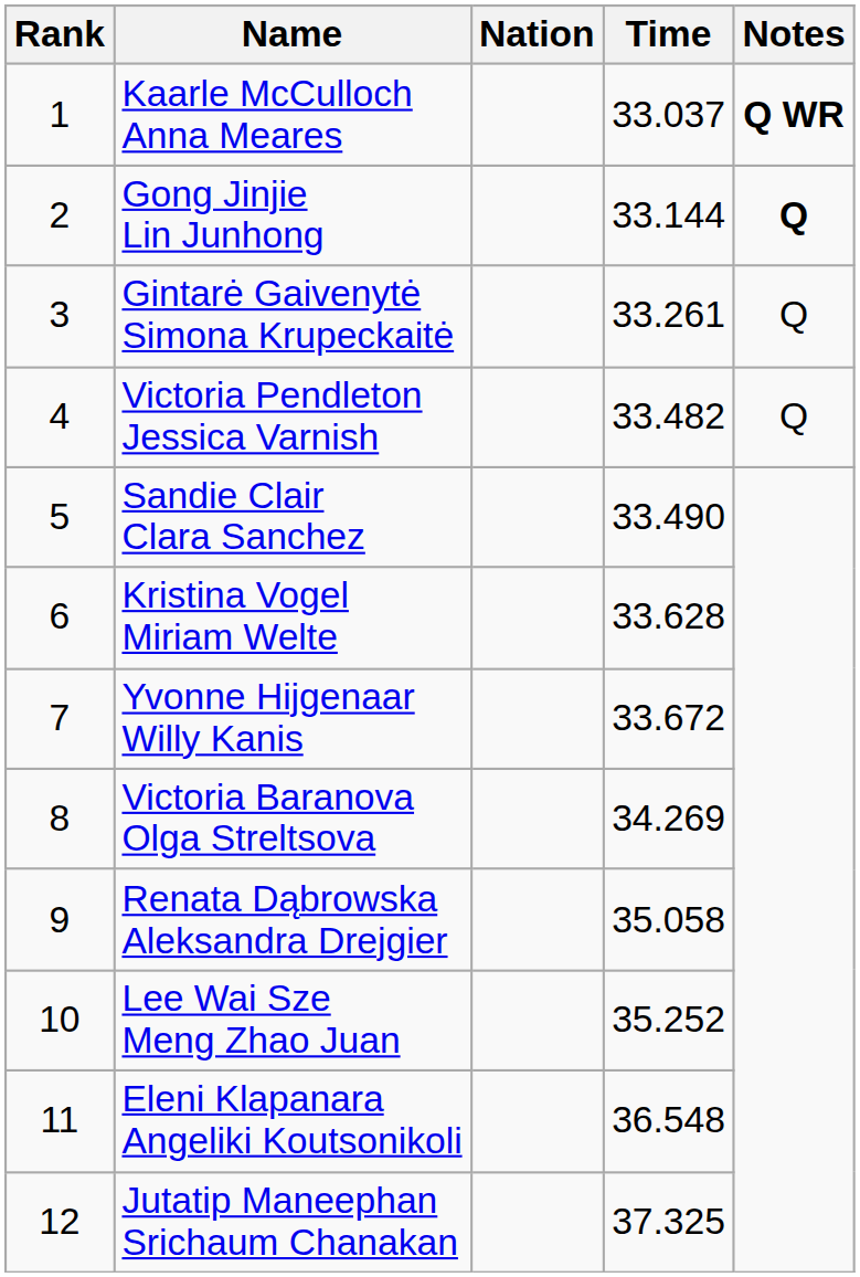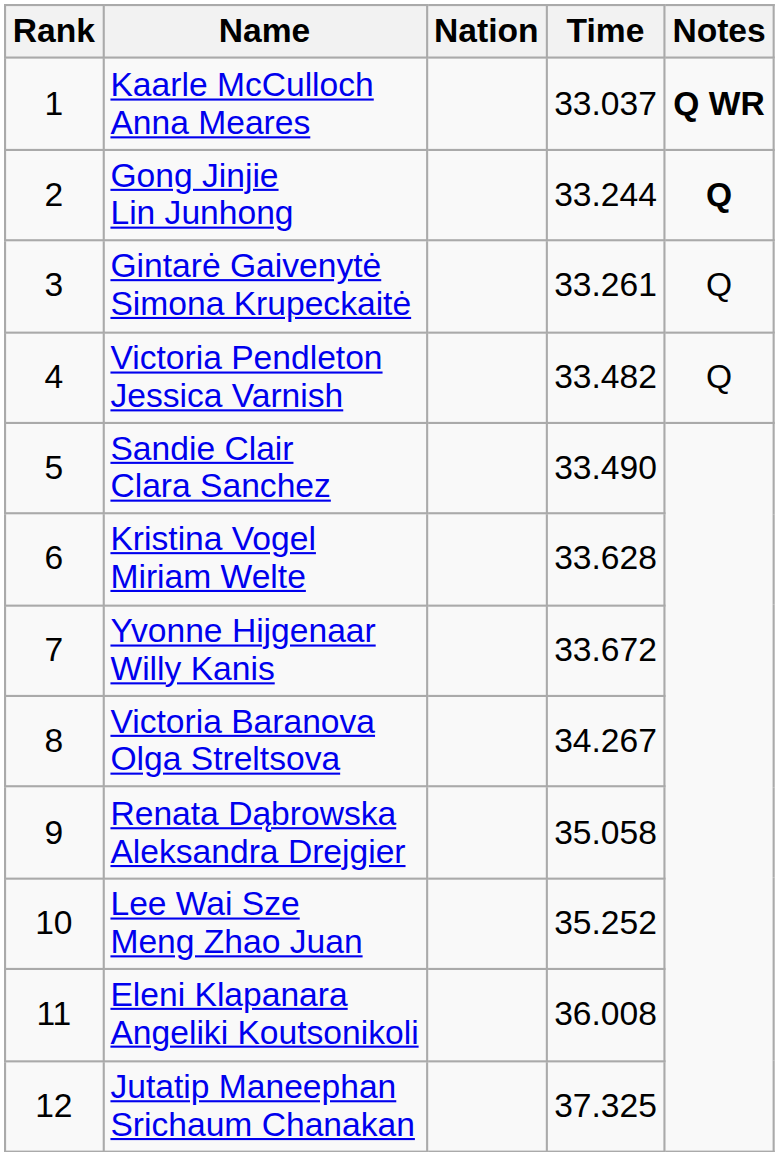Gong Jinjie Lin Junhong | Time: 33.144 -> 33.244
Victoria Baranova Olga Streltsova | Time: 34.269 -> 34.267
Eleni Klapanara Angeliki Koutsonikoli | Time: 36.548 -> 36.008
